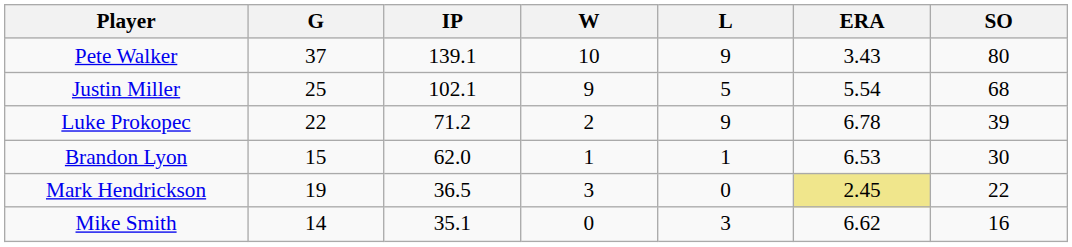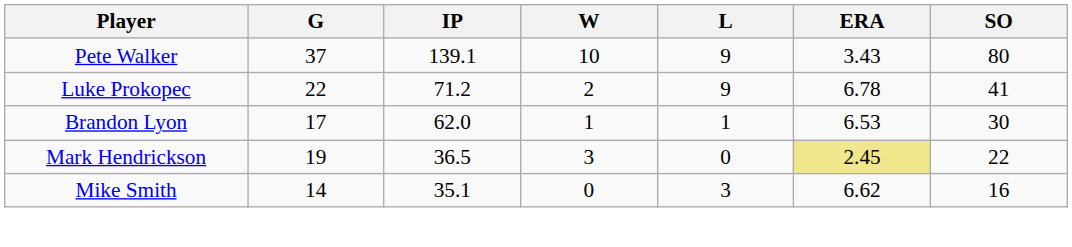- row: Justin Miller | 25 | 102.1 | 9 | 5 | 5.54 | 68
Luke Prokopec | SO: 39 -> 41
Brandon Lyon | G: 15 -> 17
